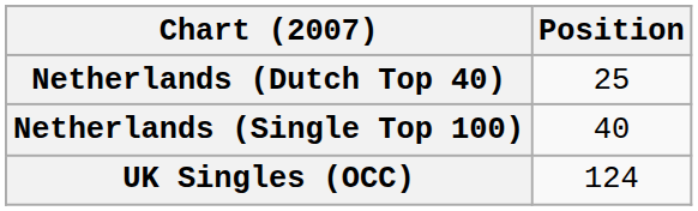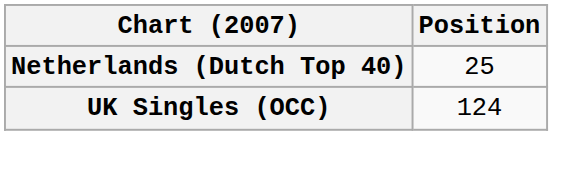- row: Netherlands (Single Top 100) | 40
